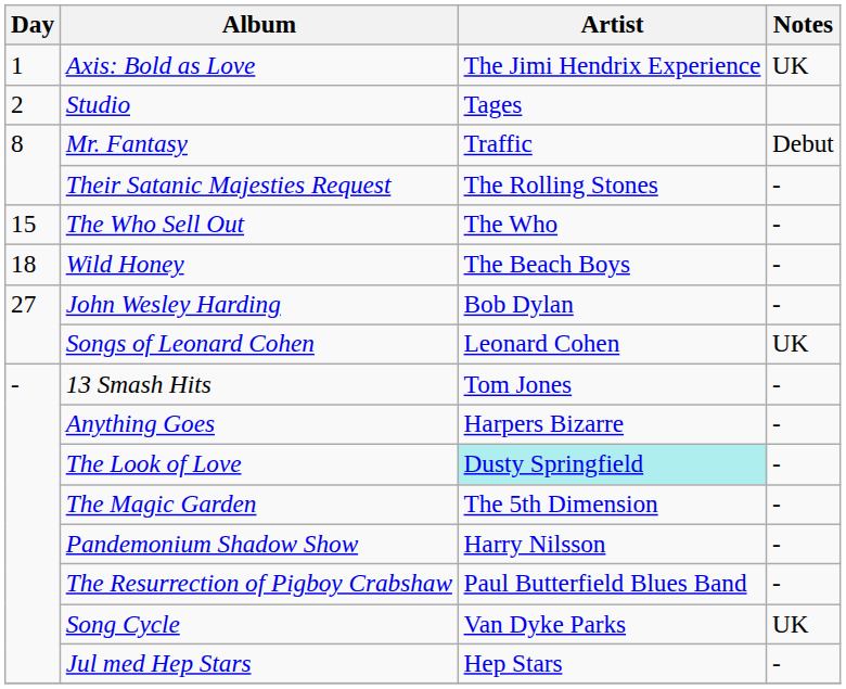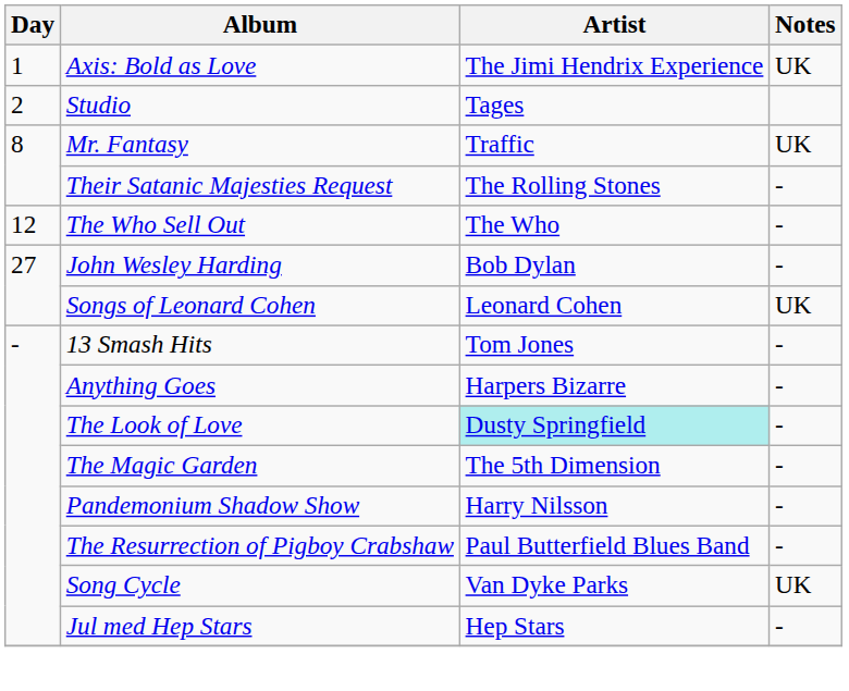Mr. Fantasy | Notes: Debut -> UK
The Who Sell Out | Day: 15 -> 12
- row: 18 | Wild Honey | The Beach Boys | -
